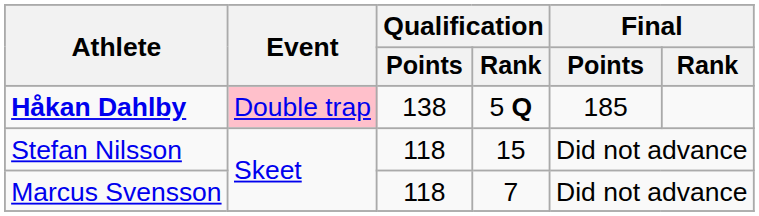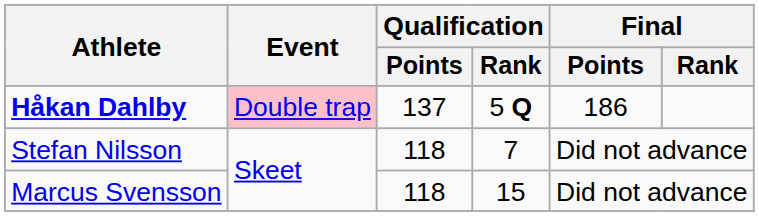Håkan Dahlby | Qualification / Points: 138 -> 137
Håkan Dahlby | Final / Points: 185 -> 186
Stefan Nilsson | Qualification / Rank: 15 -> 7
Marcus Svensson | Qualification / Rank: 7 -> 15
